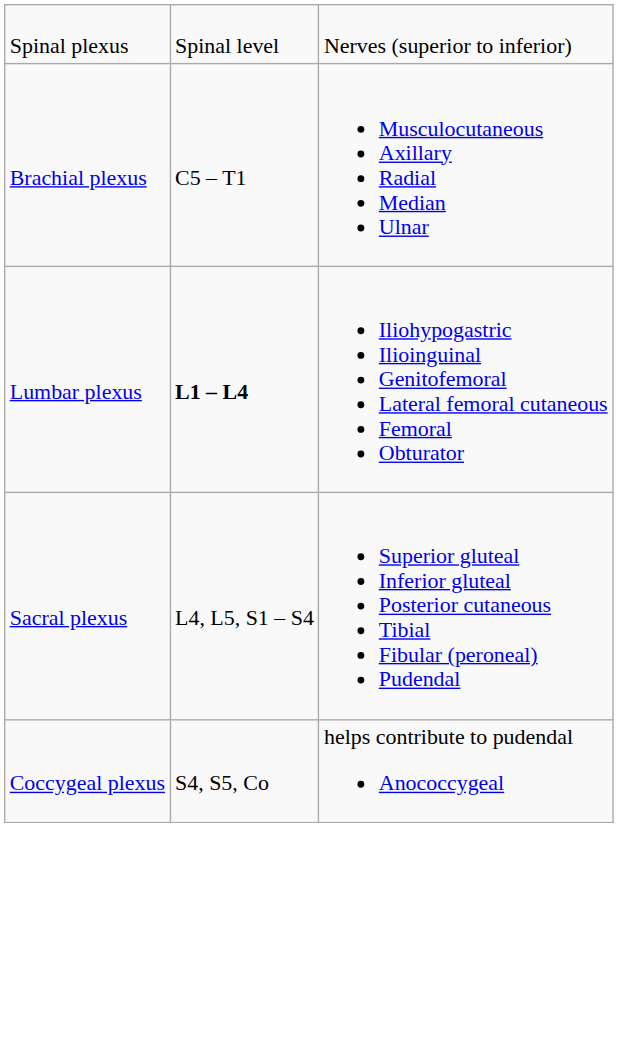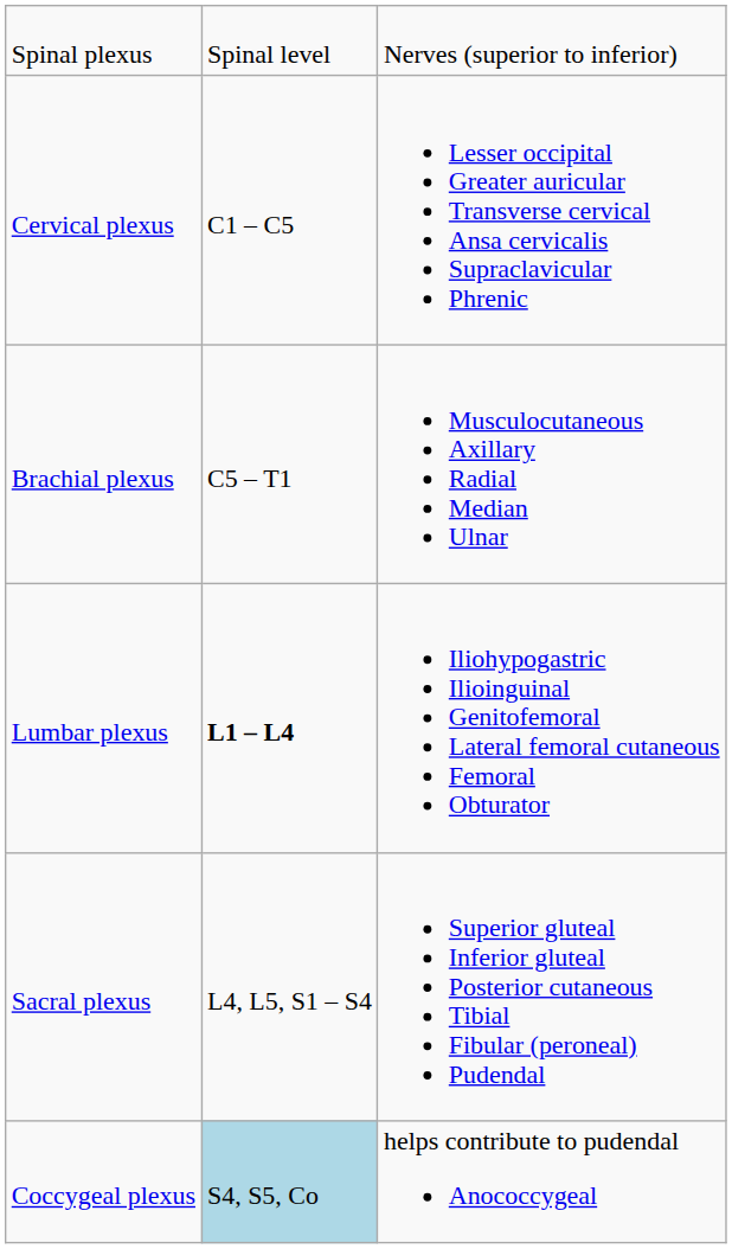+ row: Cervical plexus | C1 – C5 | Lesser occipital Greater auricular Transverse cervical Ansa cervicalis Supraclavicular Phrenic
Coccygeal plexus | column 2: no background -> lightblue background
